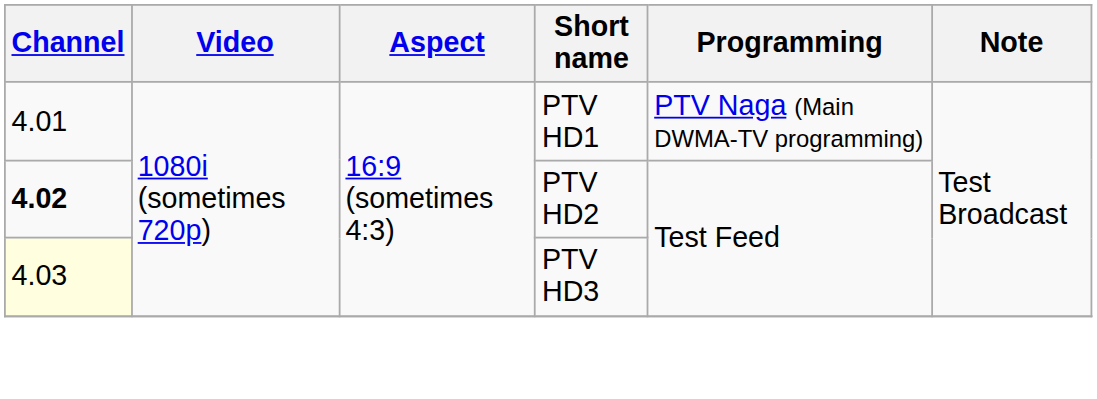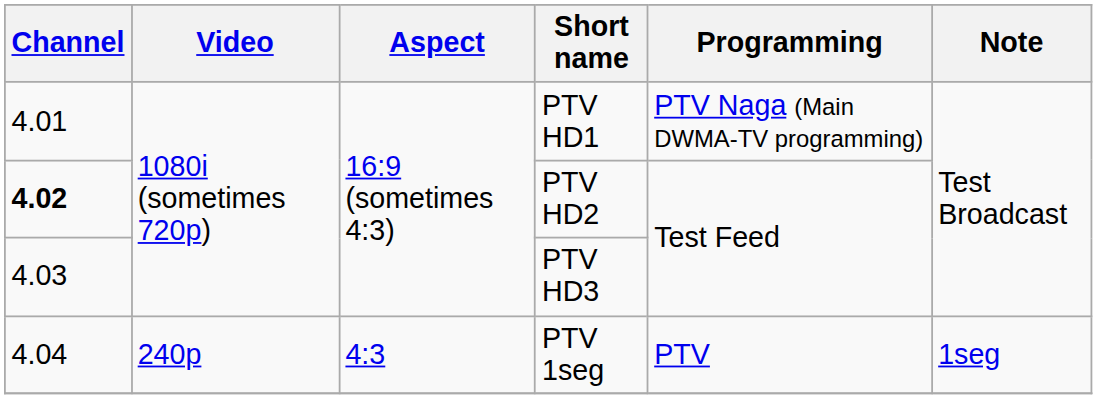PTV HD3 | Channel: lightyellow background -> no background
+ row: 4.04 | 240p | 4:3 | PTV 1seg | PTV | 1seg
